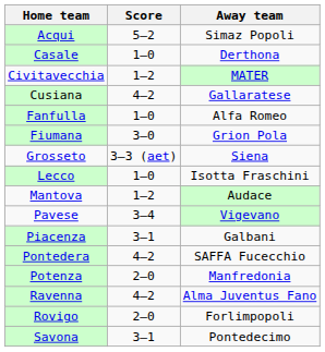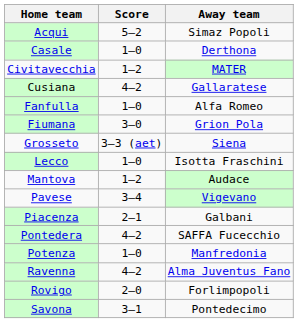Piacenza | Score: 3–1 -> 2–1
Potenza | Score: 2–0 -> 1–0
